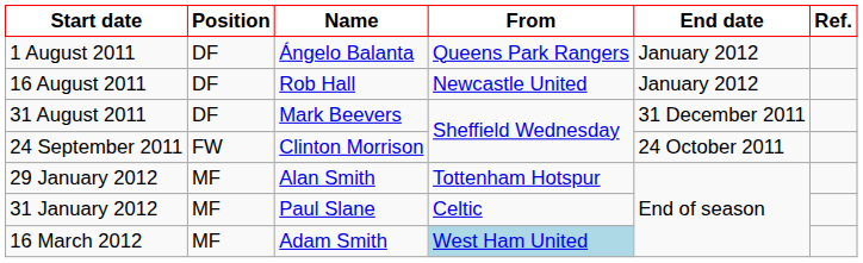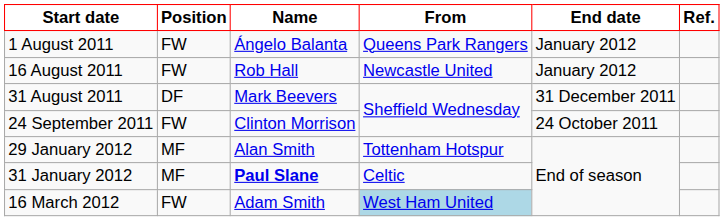1 August 2011 | Position: DF -> FW
16 August 2011 | Position: DF -> FW
31 January 2012 | Name: normal -> bold
16 March 2012 | Position: MF -> FW
